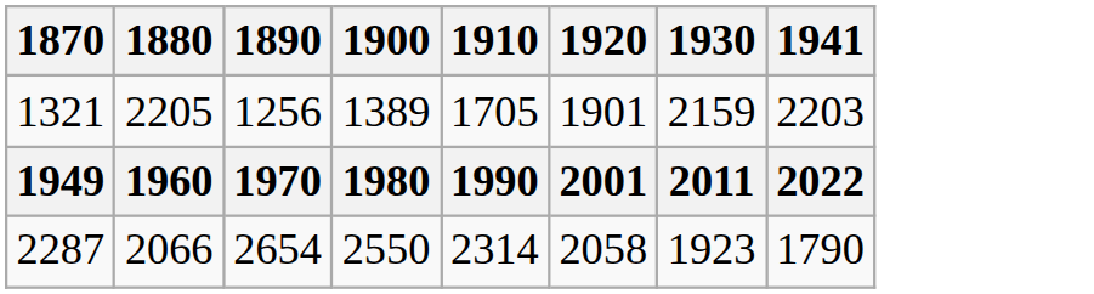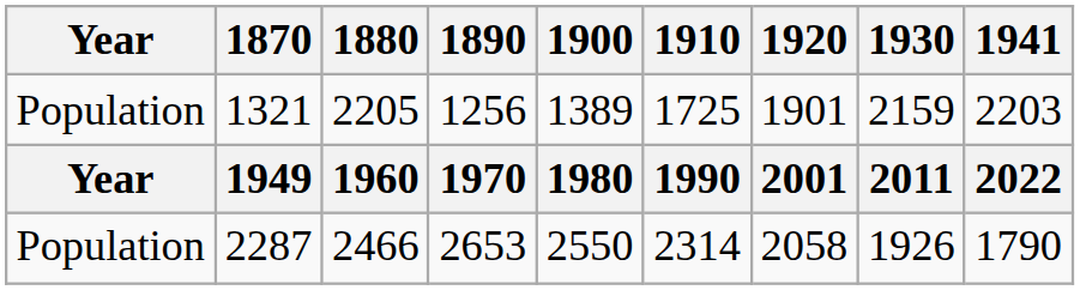+ column: Year | Population | Year | Population
1321 | 1910: 1705 -> 1725
2287 | 1880: 2066 -> 2466
2287 | 1890: 2654 -> 2653
2287 | 1930: 1923 -> 1926
